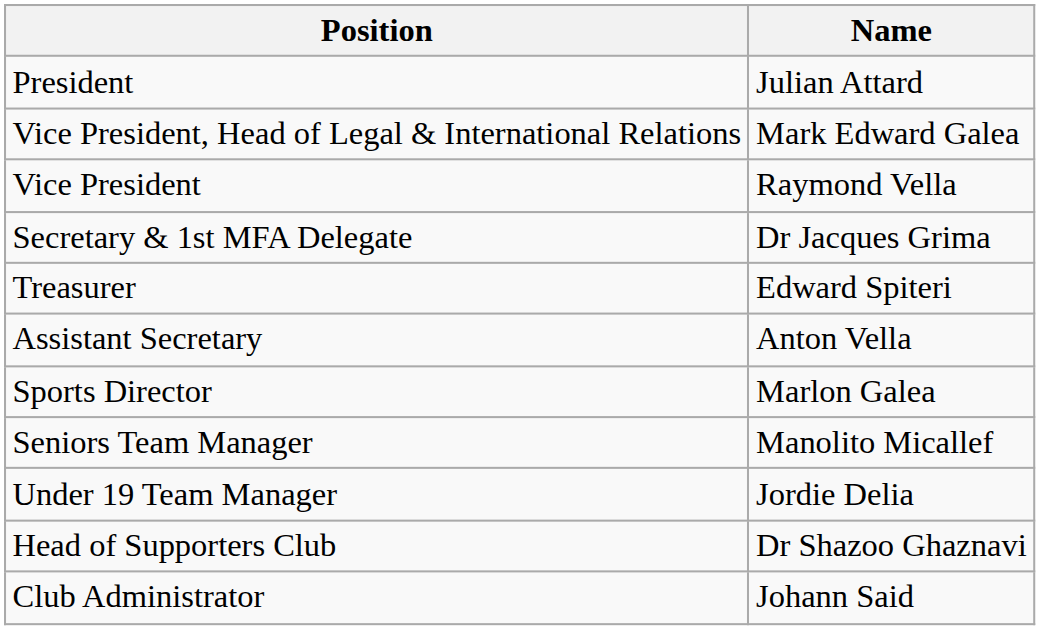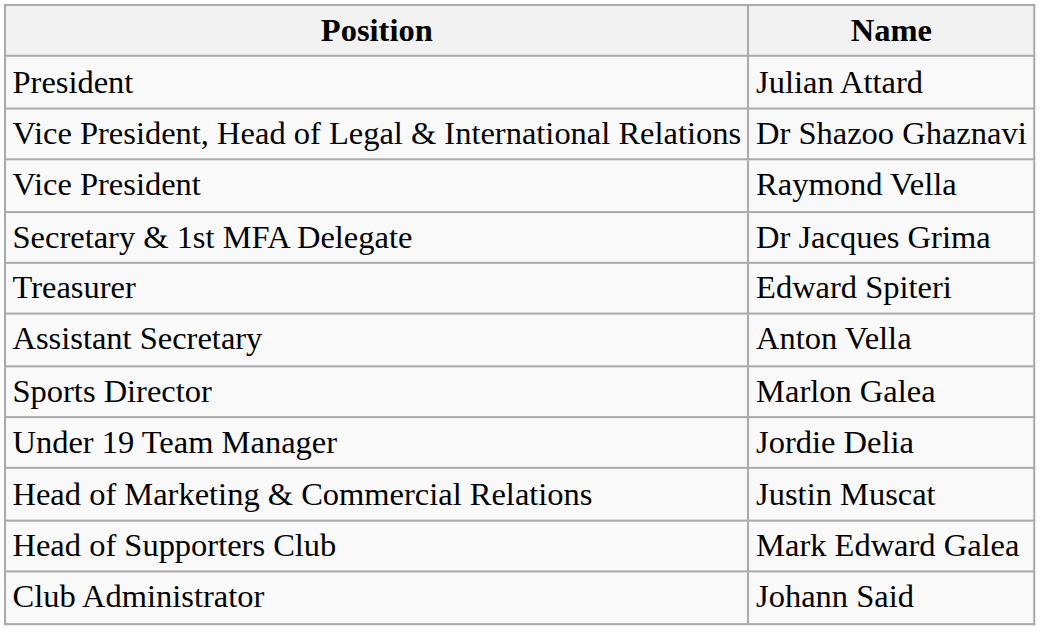Vice President, Head of Legal & International Relations | Name: Mark Edward Galea -> Dr Shazoo Ghaznavi
- row: Seniors Team Manager | Manolito Micallef
+ row: Head of Marketing & Commercial Relations | Justin Muscat
Head of Supporters Club | Name: Dr Shazoo Ghaznavi -> Mark Edward Galea
